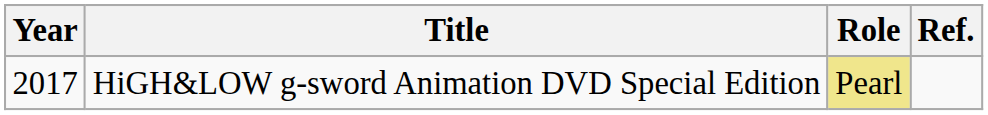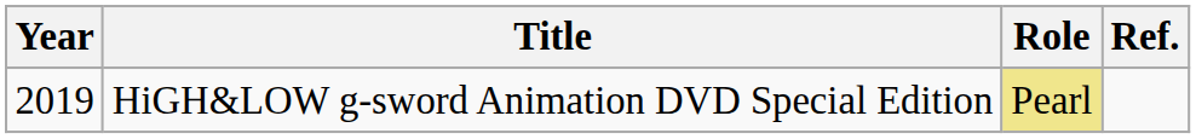HiGH&LOW g-sword Animation DVD Special Edition | Year: 2017 -> 2019
